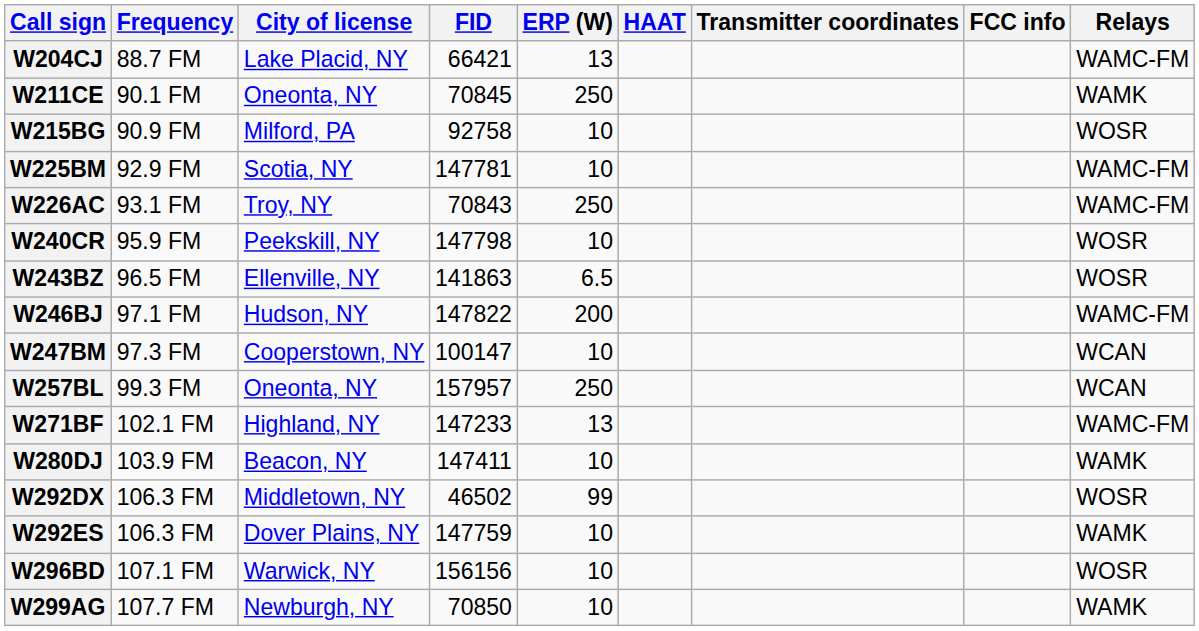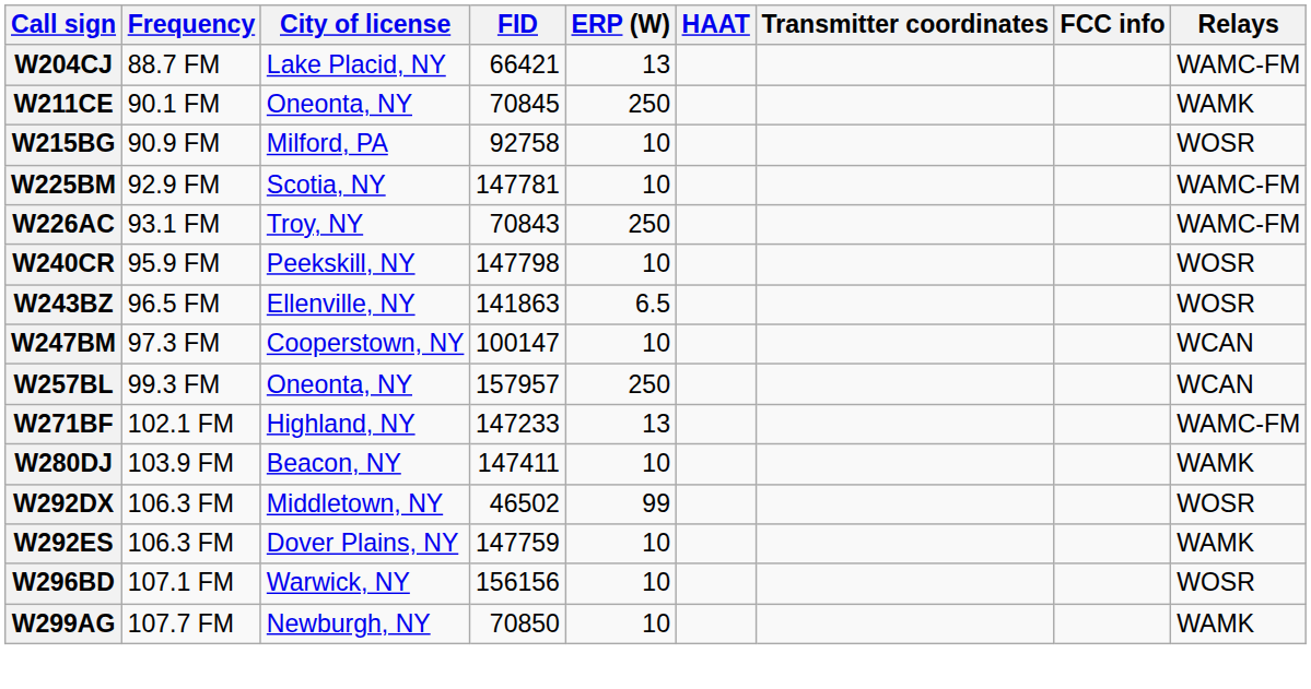- row: W246BJ | 97.1 FM | Hudson, NY | 147822 | 200 | WAMC-FM
